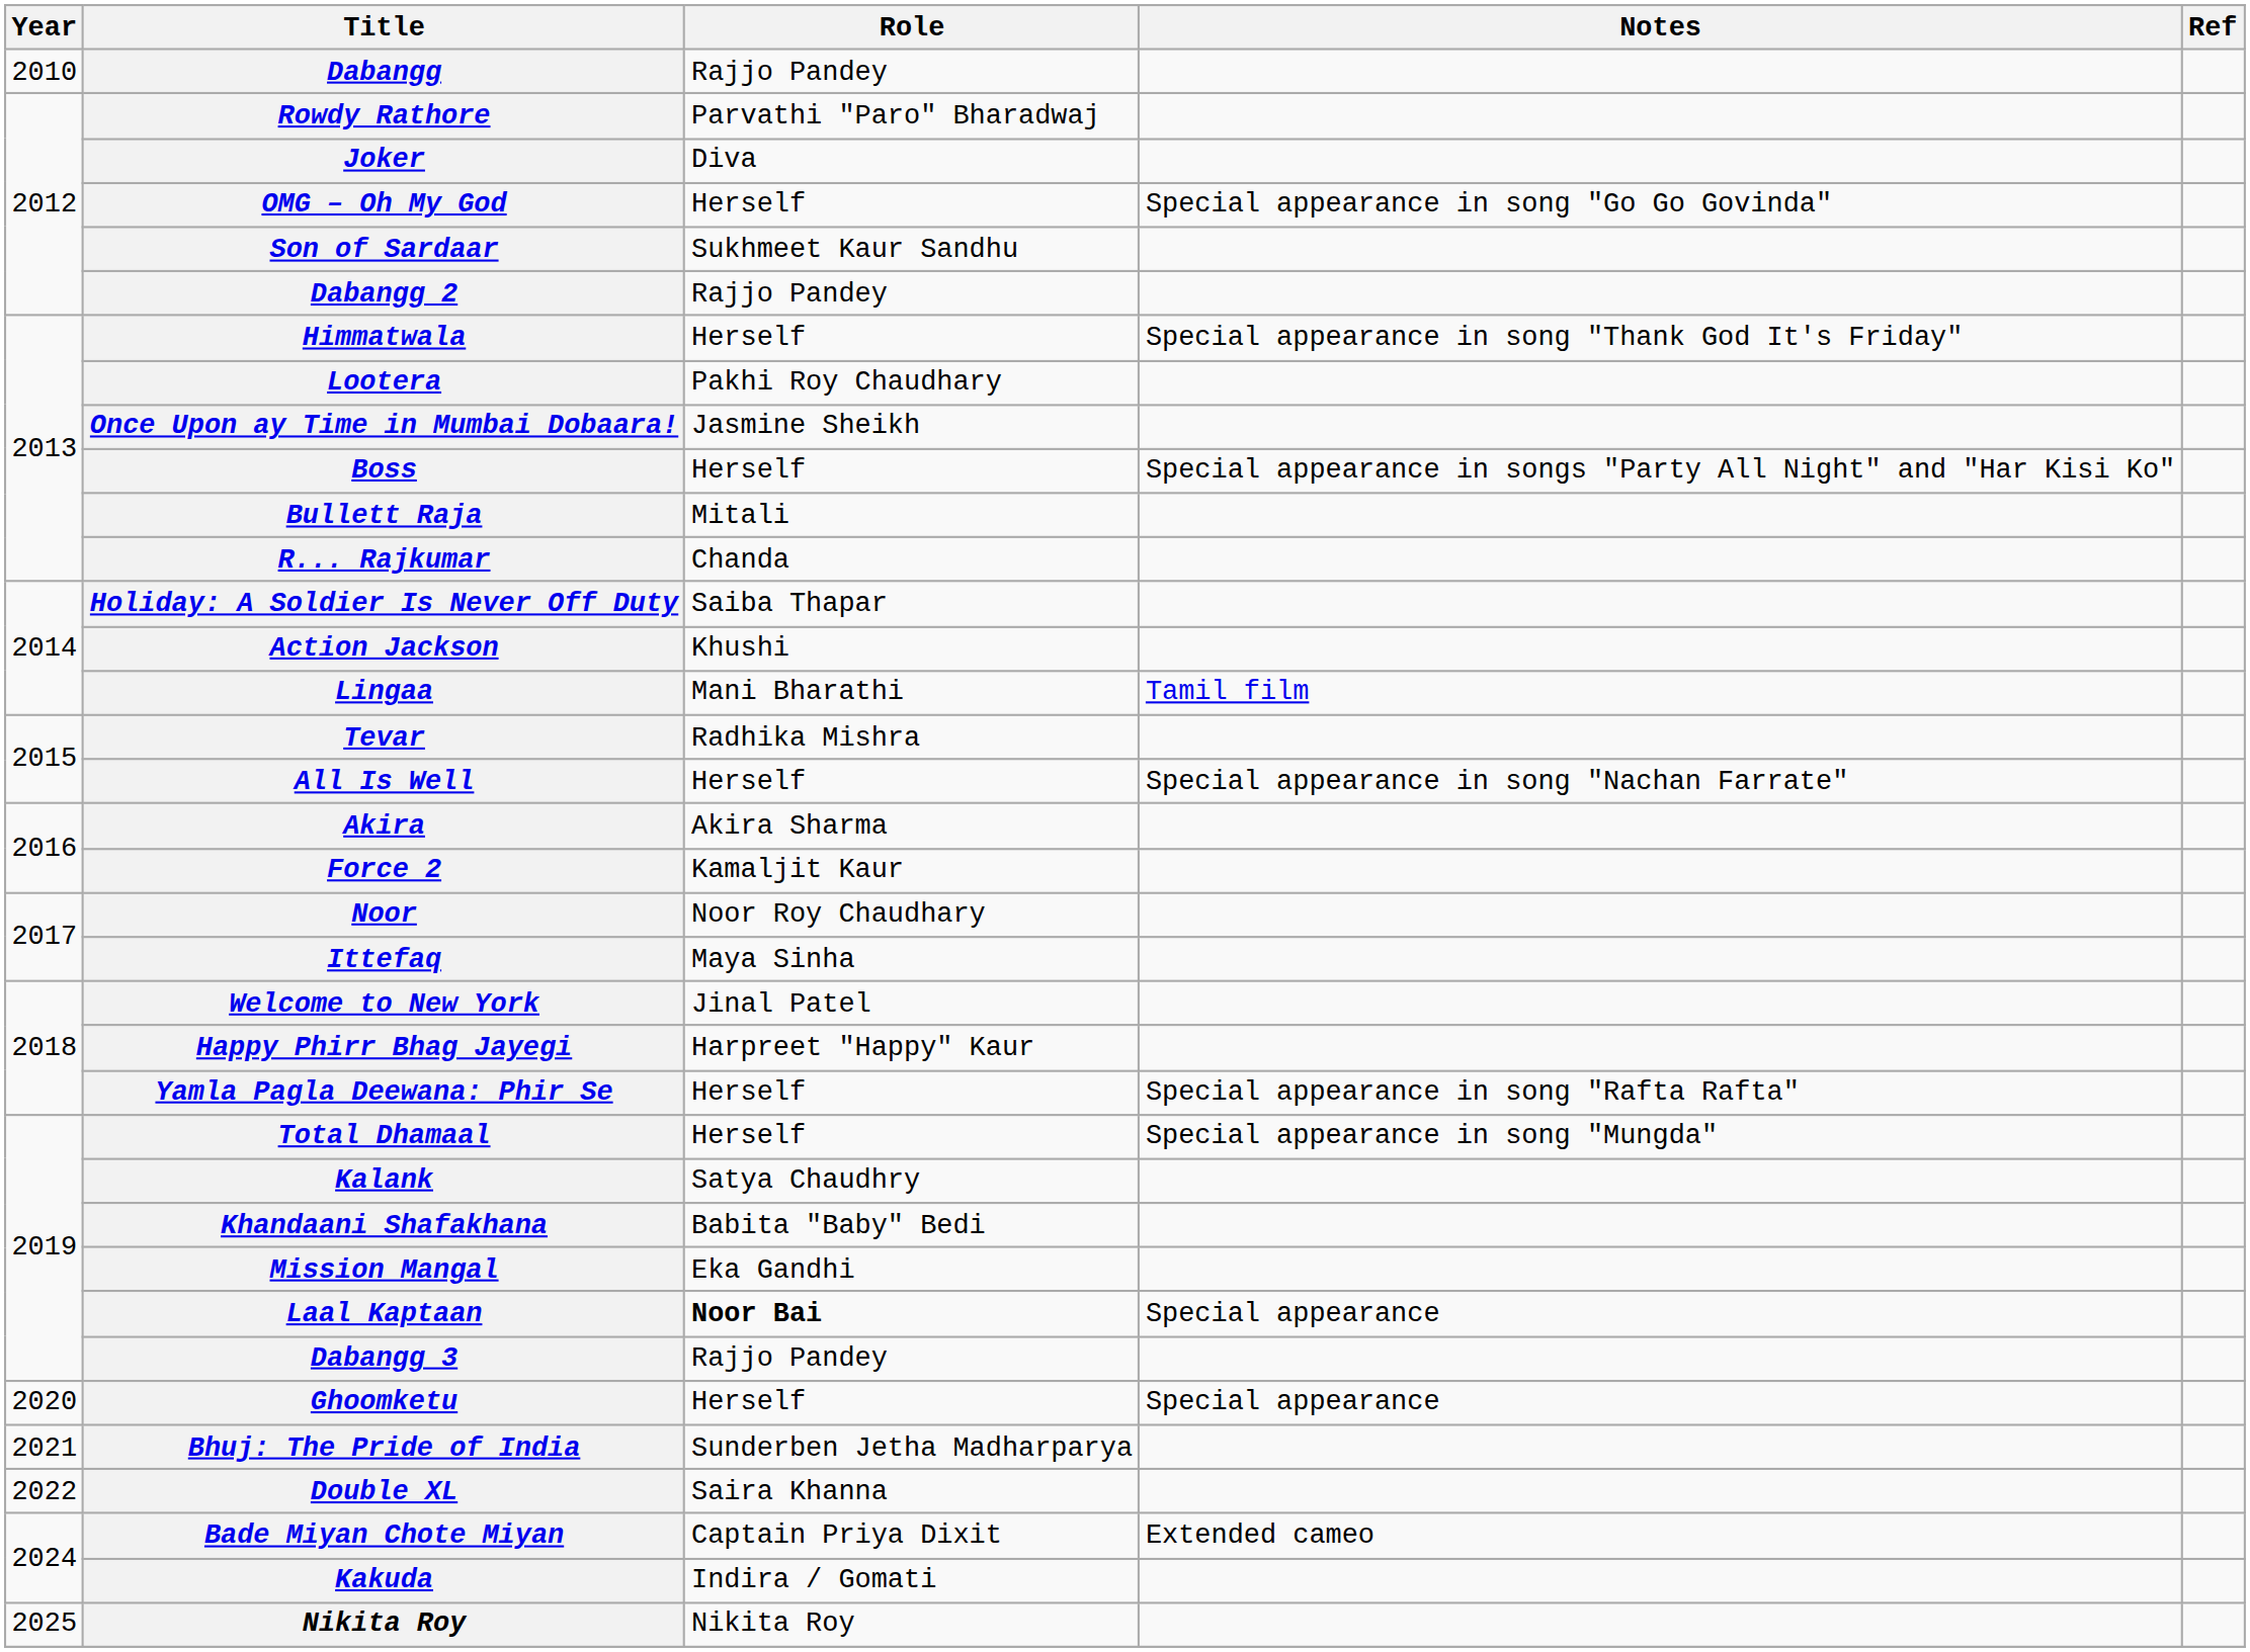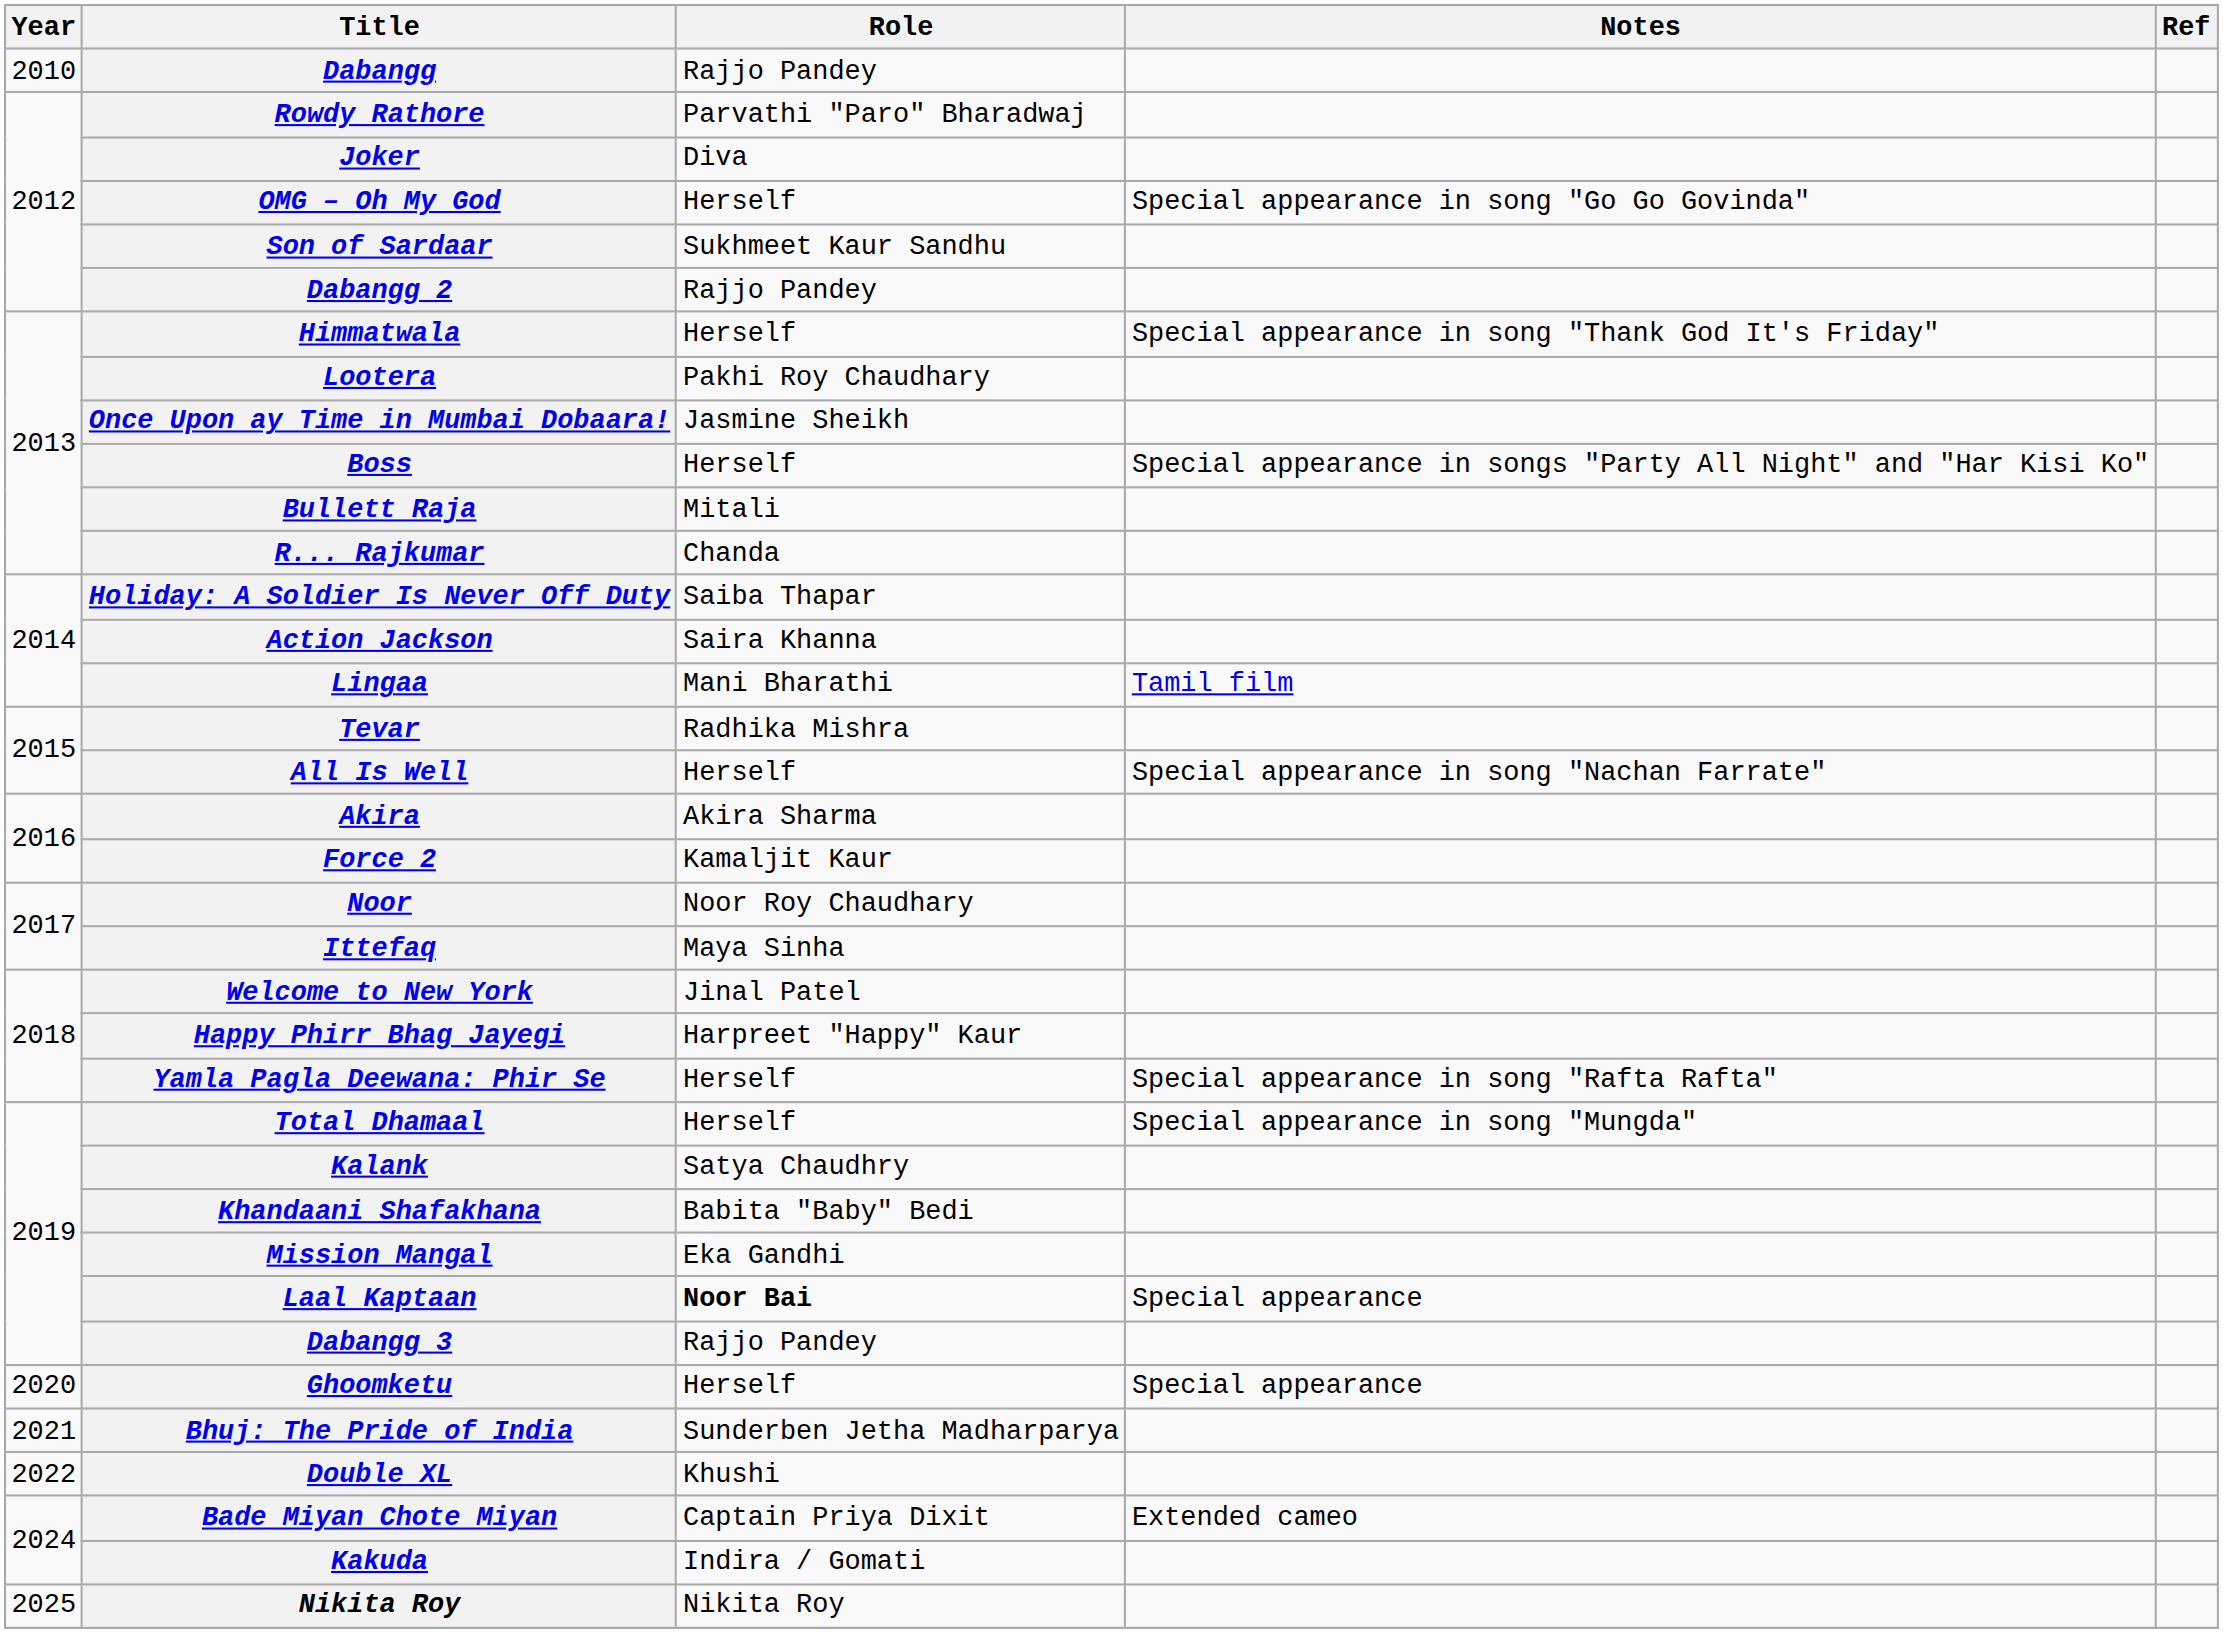Action Jackson | Role: Khushi -> Saira Khanna
Double XL | Role: Saira Khanna -> Khushi
